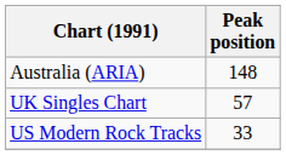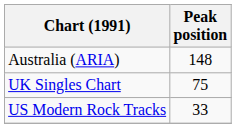UK Singles Chart | Peak position: 57 -> 75
